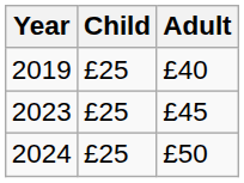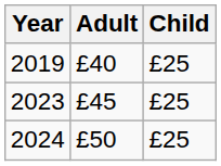columns swapped: Adult <-> Child
